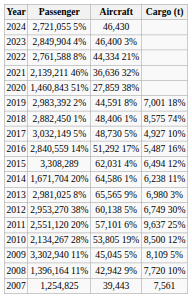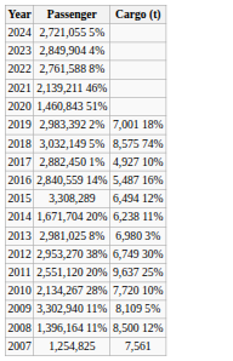- column: Aircraft | 46,430 | 46,400 3% | 44,334 21% | 36,636 32% | 27,859 38% | 44,591 8% | 48,406 1% | 48,730 5% | 51,292 17% | 62,031 4% | 64,586 1% | 65,565 9% | 60,138 5% | 57,101 6% | 53,805 19% | 45,045 5% | 42,942 9% | 39,443
2018 | Passenger: 2,882,450 1% -> 3,032,149 5%
2017 | Passenger: 3,032,149 5% -> 2,882,450 1%
2010 | Cargo (t): 8,500 12% -> 7,720 10%
2008 | Cargo (t): 7,720 10% -> 8,500 12%
